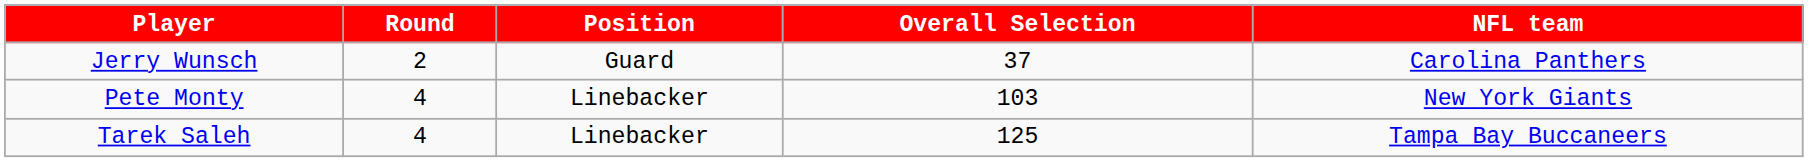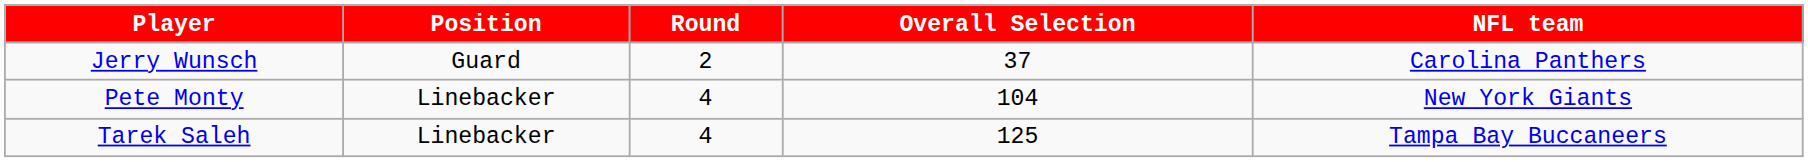columns swapped: Position <-> Round
Pete Monty | Overall Selection: 103 -> 104
